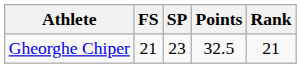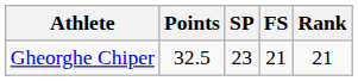columns swapped: Points <-> FS
